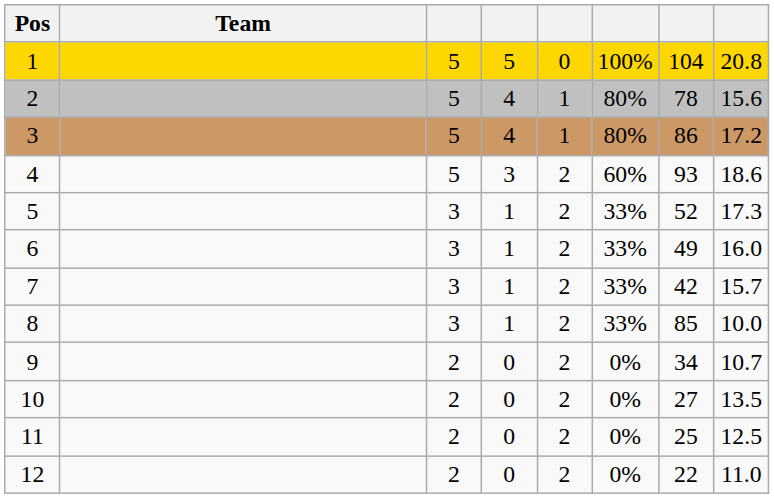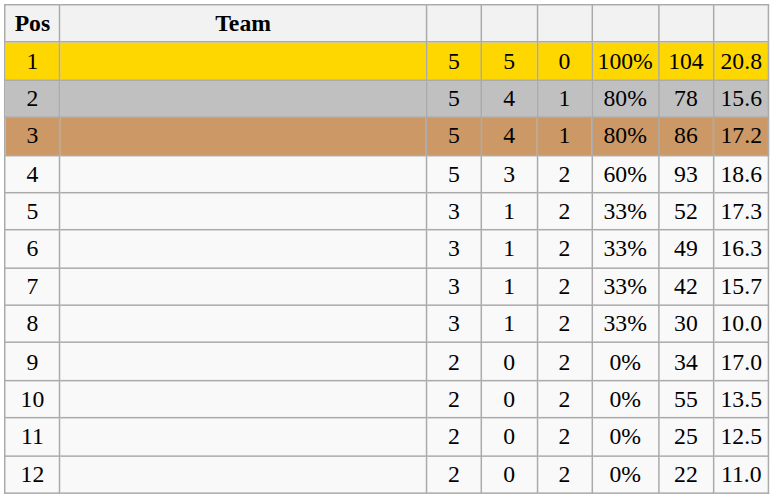6 | column 8: 16.0 -> 16.3
8 | column 7: 85 -> 30
9 | column 8: 10.7 -> 17.0
10 | column 7: 27 -> 55
